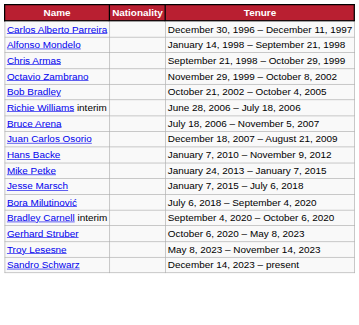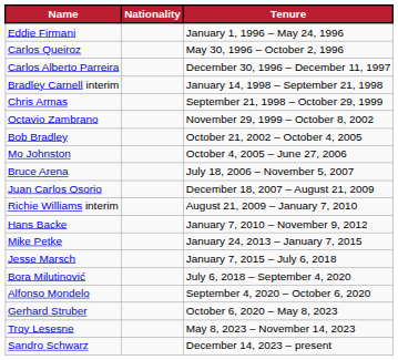+ row: Eddie Firmani | January 1, 1996 – May 24, 1996
+ row: Carlos Queiroz | May 30, 1996 – October 2, 1996
January 14, 1998 – September 21, 1998 | Name: Alfonso Mondelo -> Bradley Carnell interim
+ row: Mo Johnston | October 4, 2005 – June 27, 2006
- row: Richie Williams interim | June 28, 2006 – July 18, 2006
+ row: Richie Williams interim | August 21, 2009 – January 7, 2010
September 4, 2020 – October 6, 2020 | Name: Bradley Carnell interim -> Alfonso Mondelo
